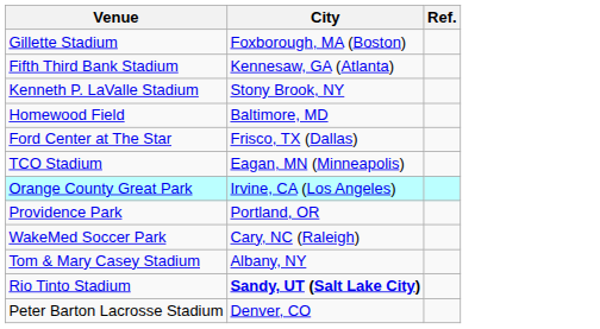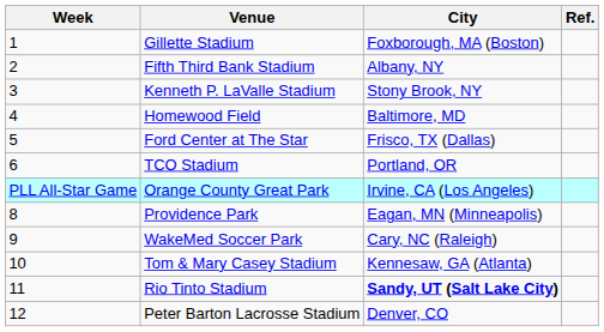+ column: Week | 1 | 2 | 3 | 4 | 5 | 6 | PLL All-Star Game | 8 | 9 | 10 | 11 | 12
Fifth Third Bank Stadium | City: Kennesaw, GA (Atlanta) -> Albany, NY
TCO Stadium | City: Eagan, MN (Minneapolis) -> Portland, OR
Providence Park | City: Portland, OR -> Eagan, MN (Minneapolis)
Tom & Mary Casey Stadium | City: Albany, NY -> Kennesaw, GA (Atlanta)
